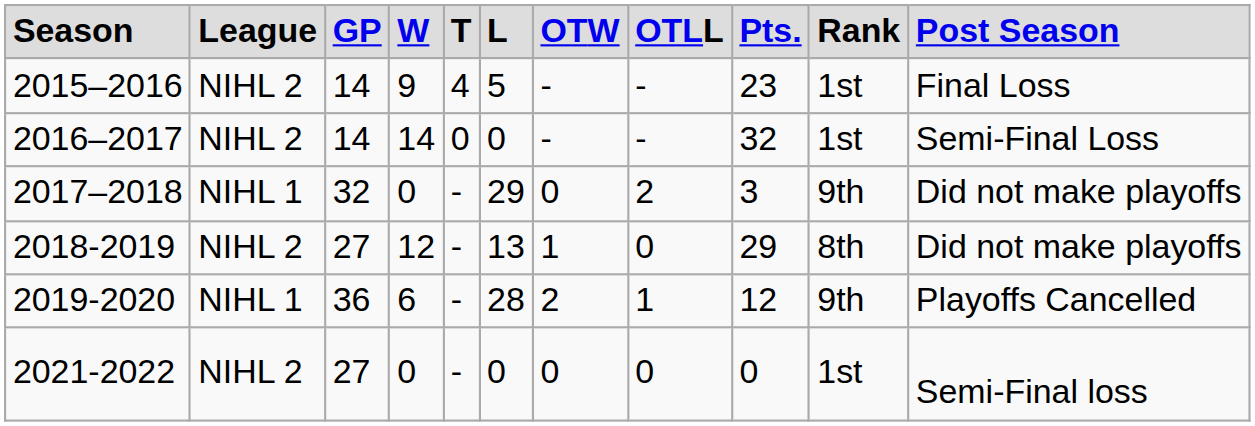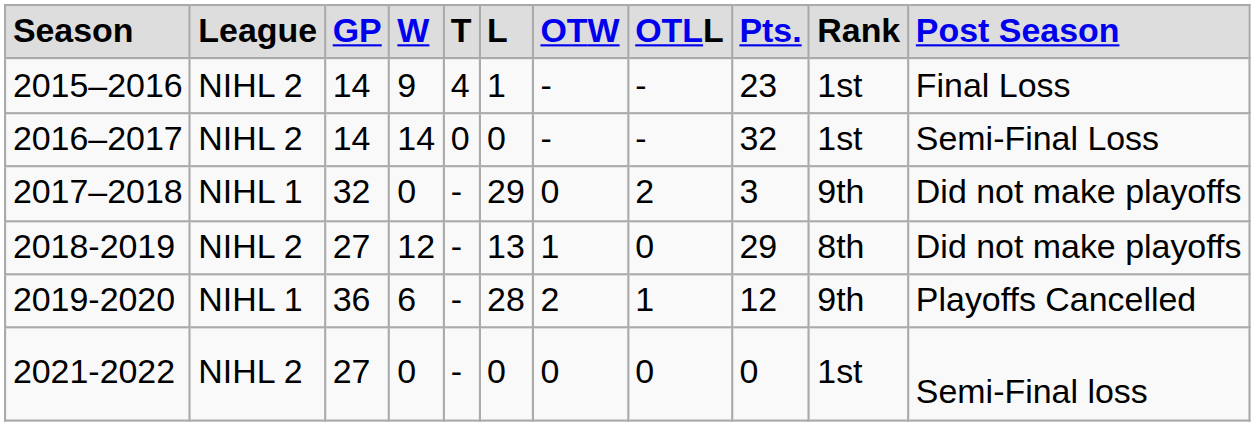2015–2016 | column 6: 5 -> 1
